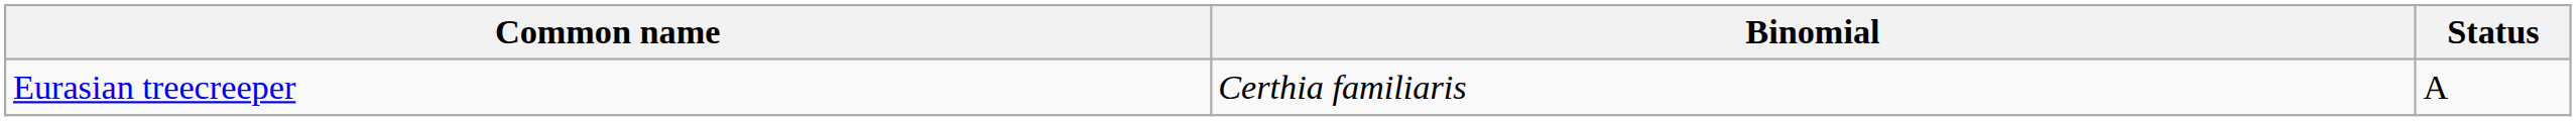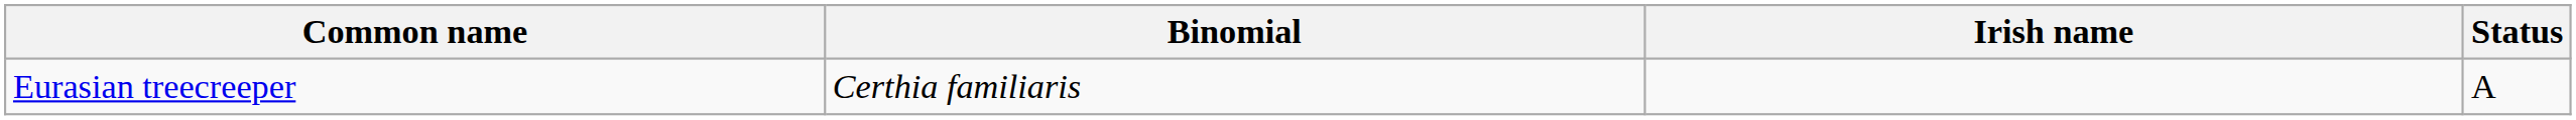+ column: Irish name
